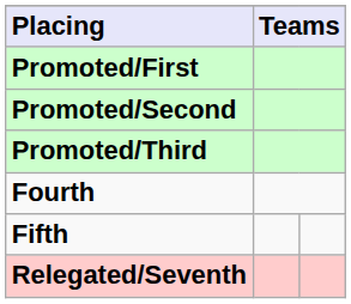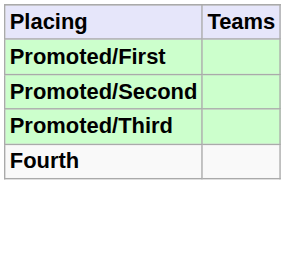- row: Fifth
- row: Relegated/Seventh
